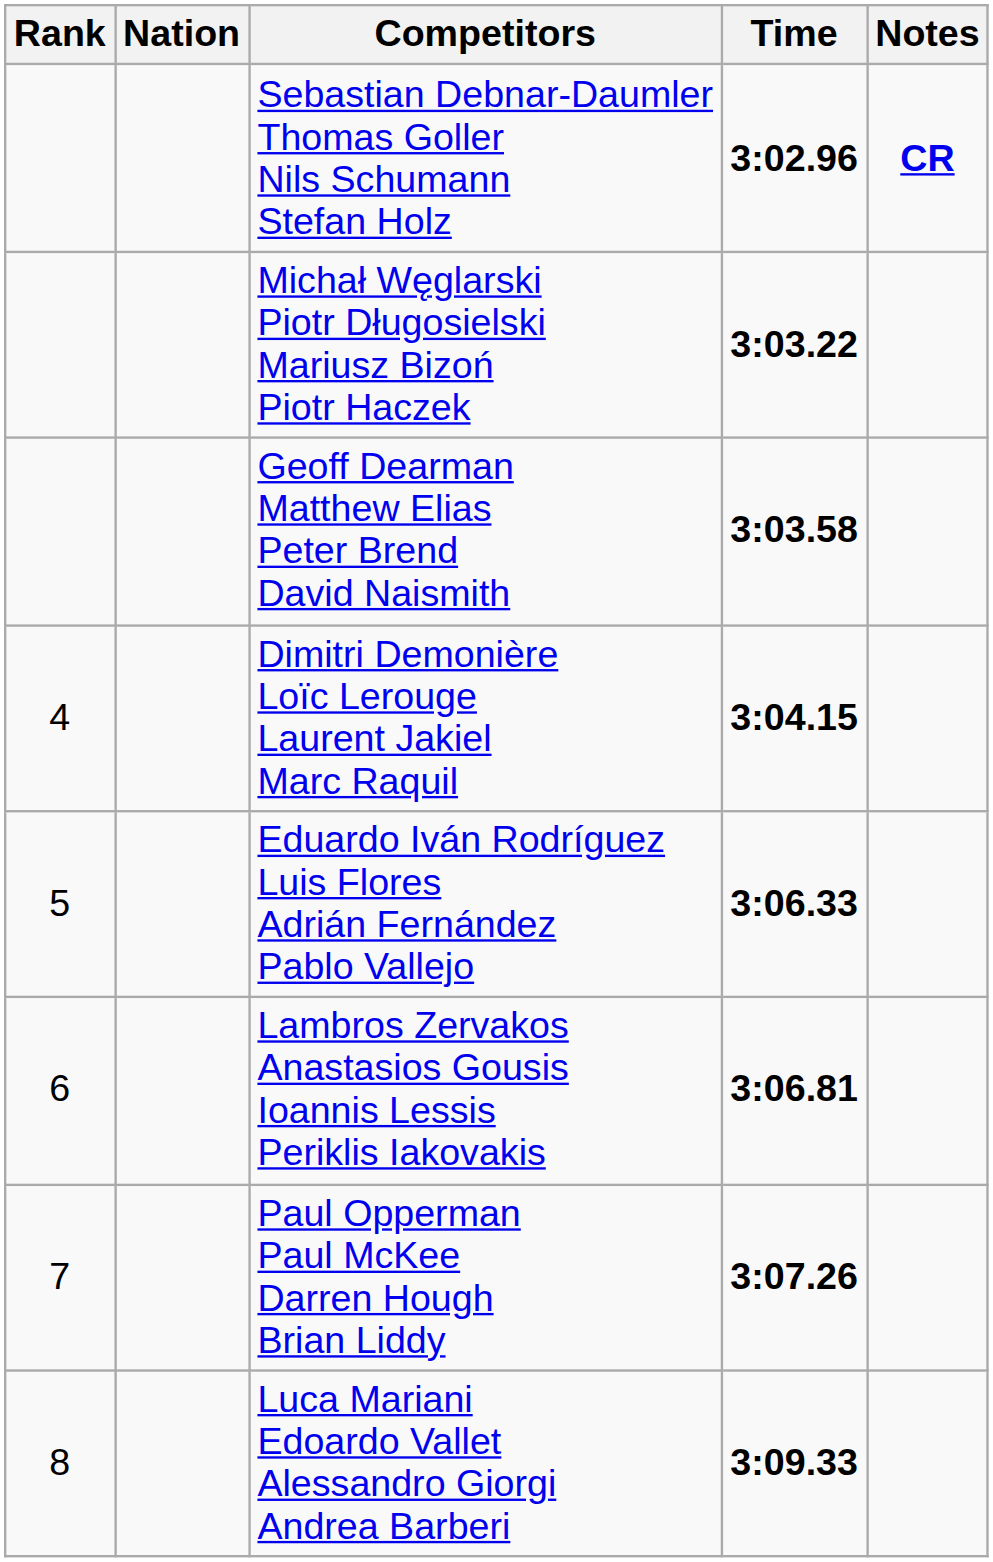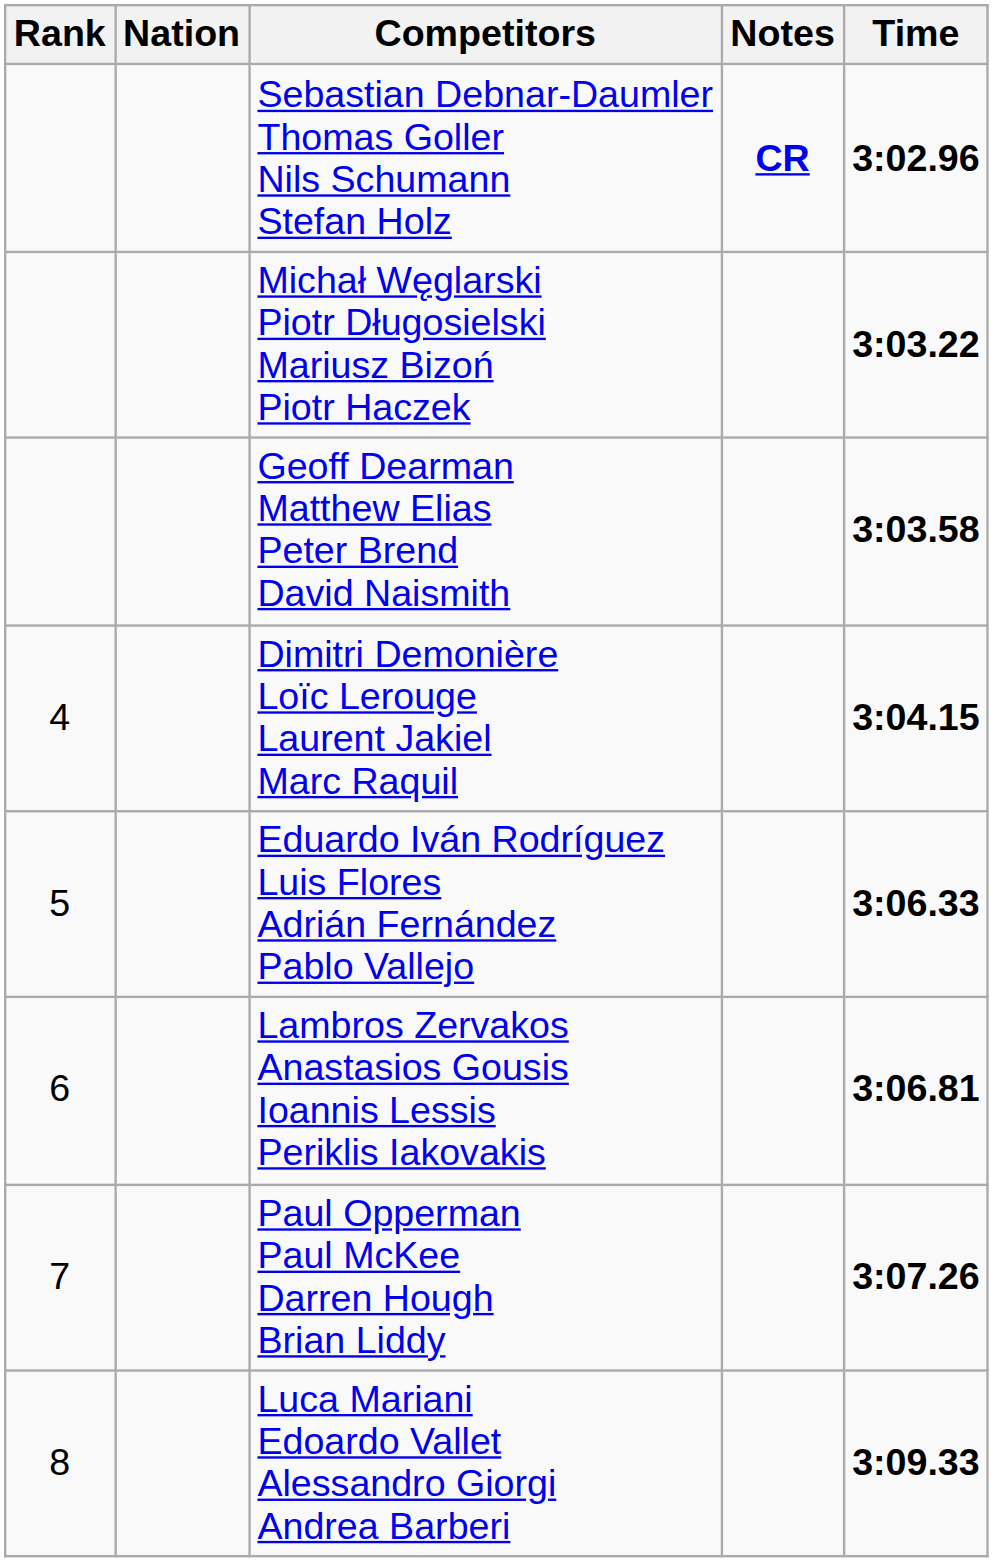columns swapped: Time <-> Notes
